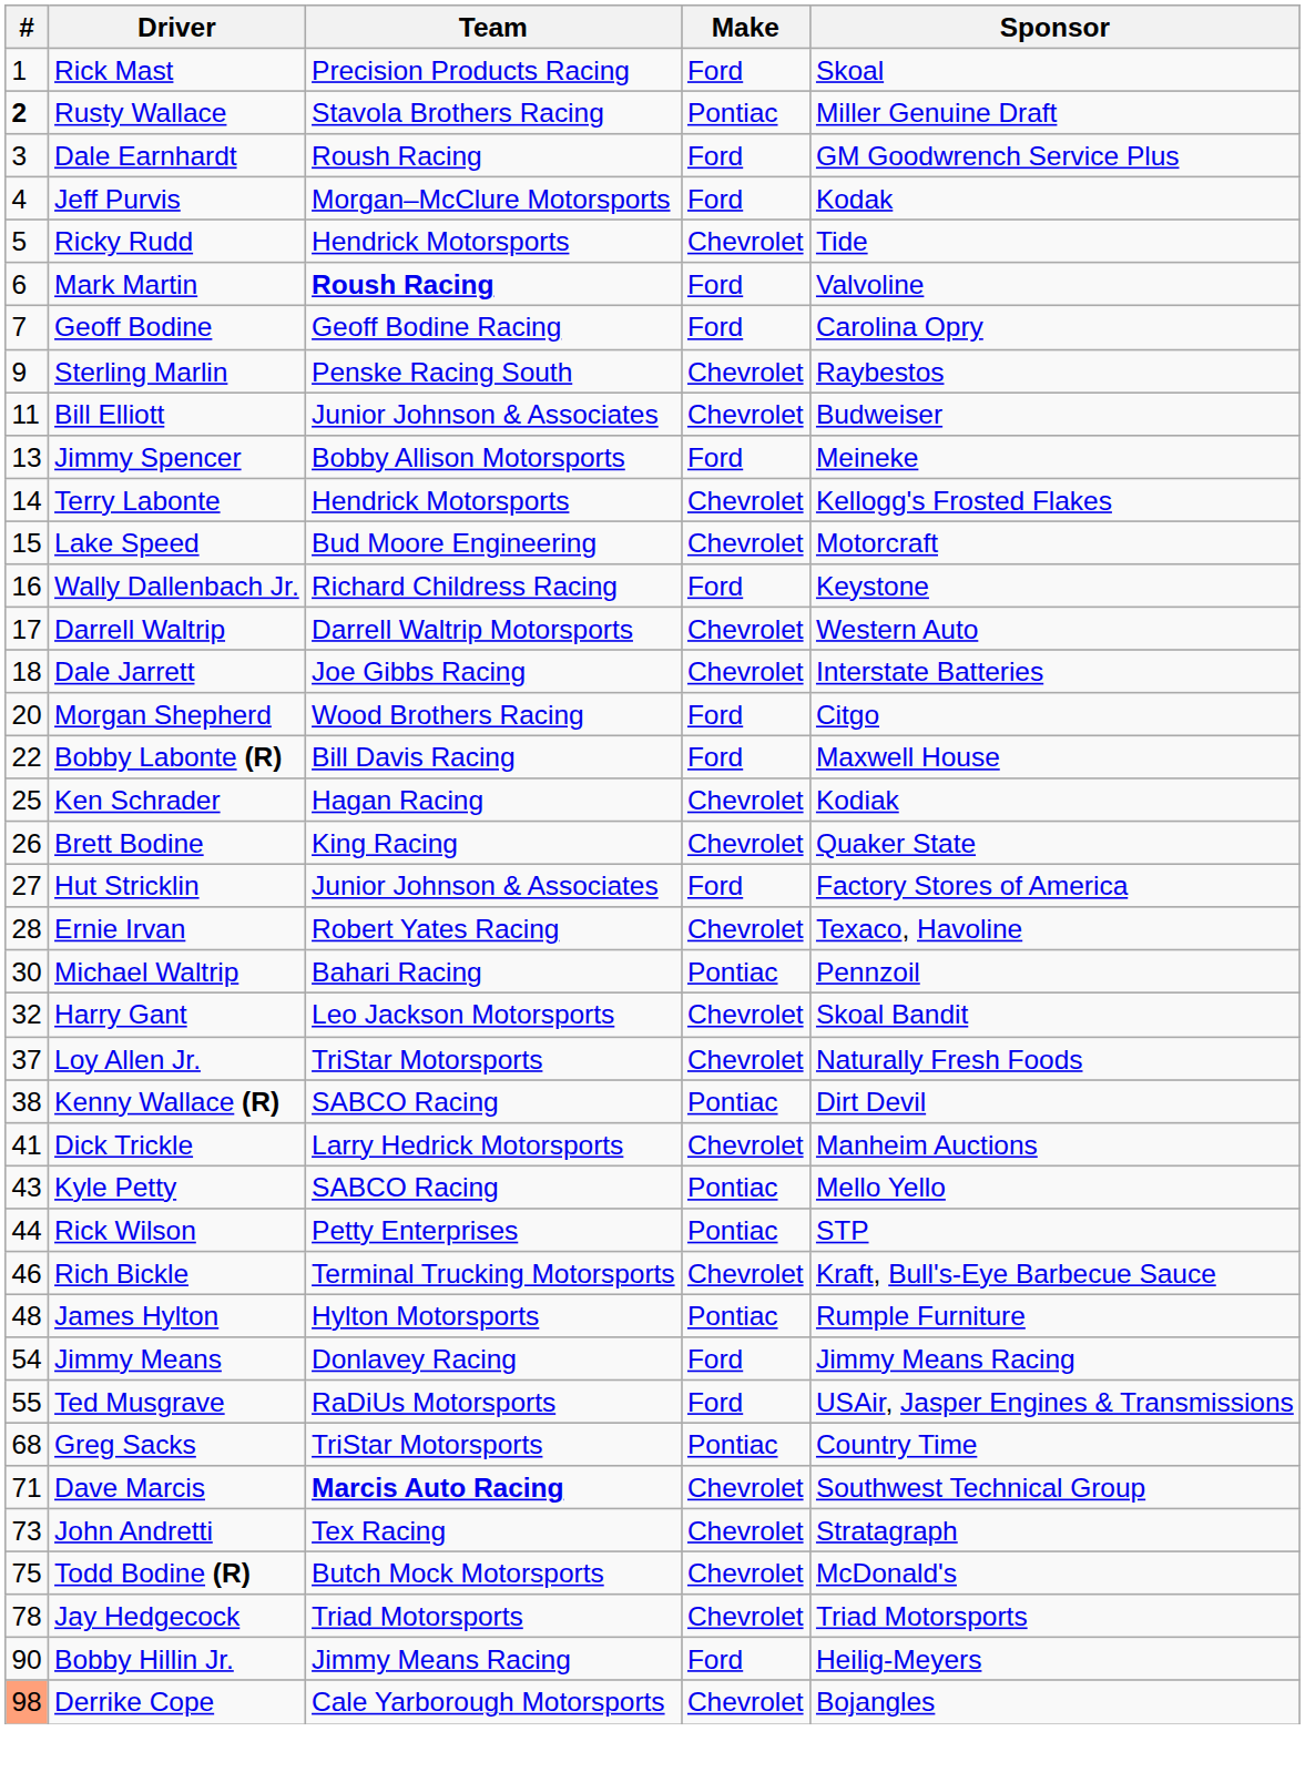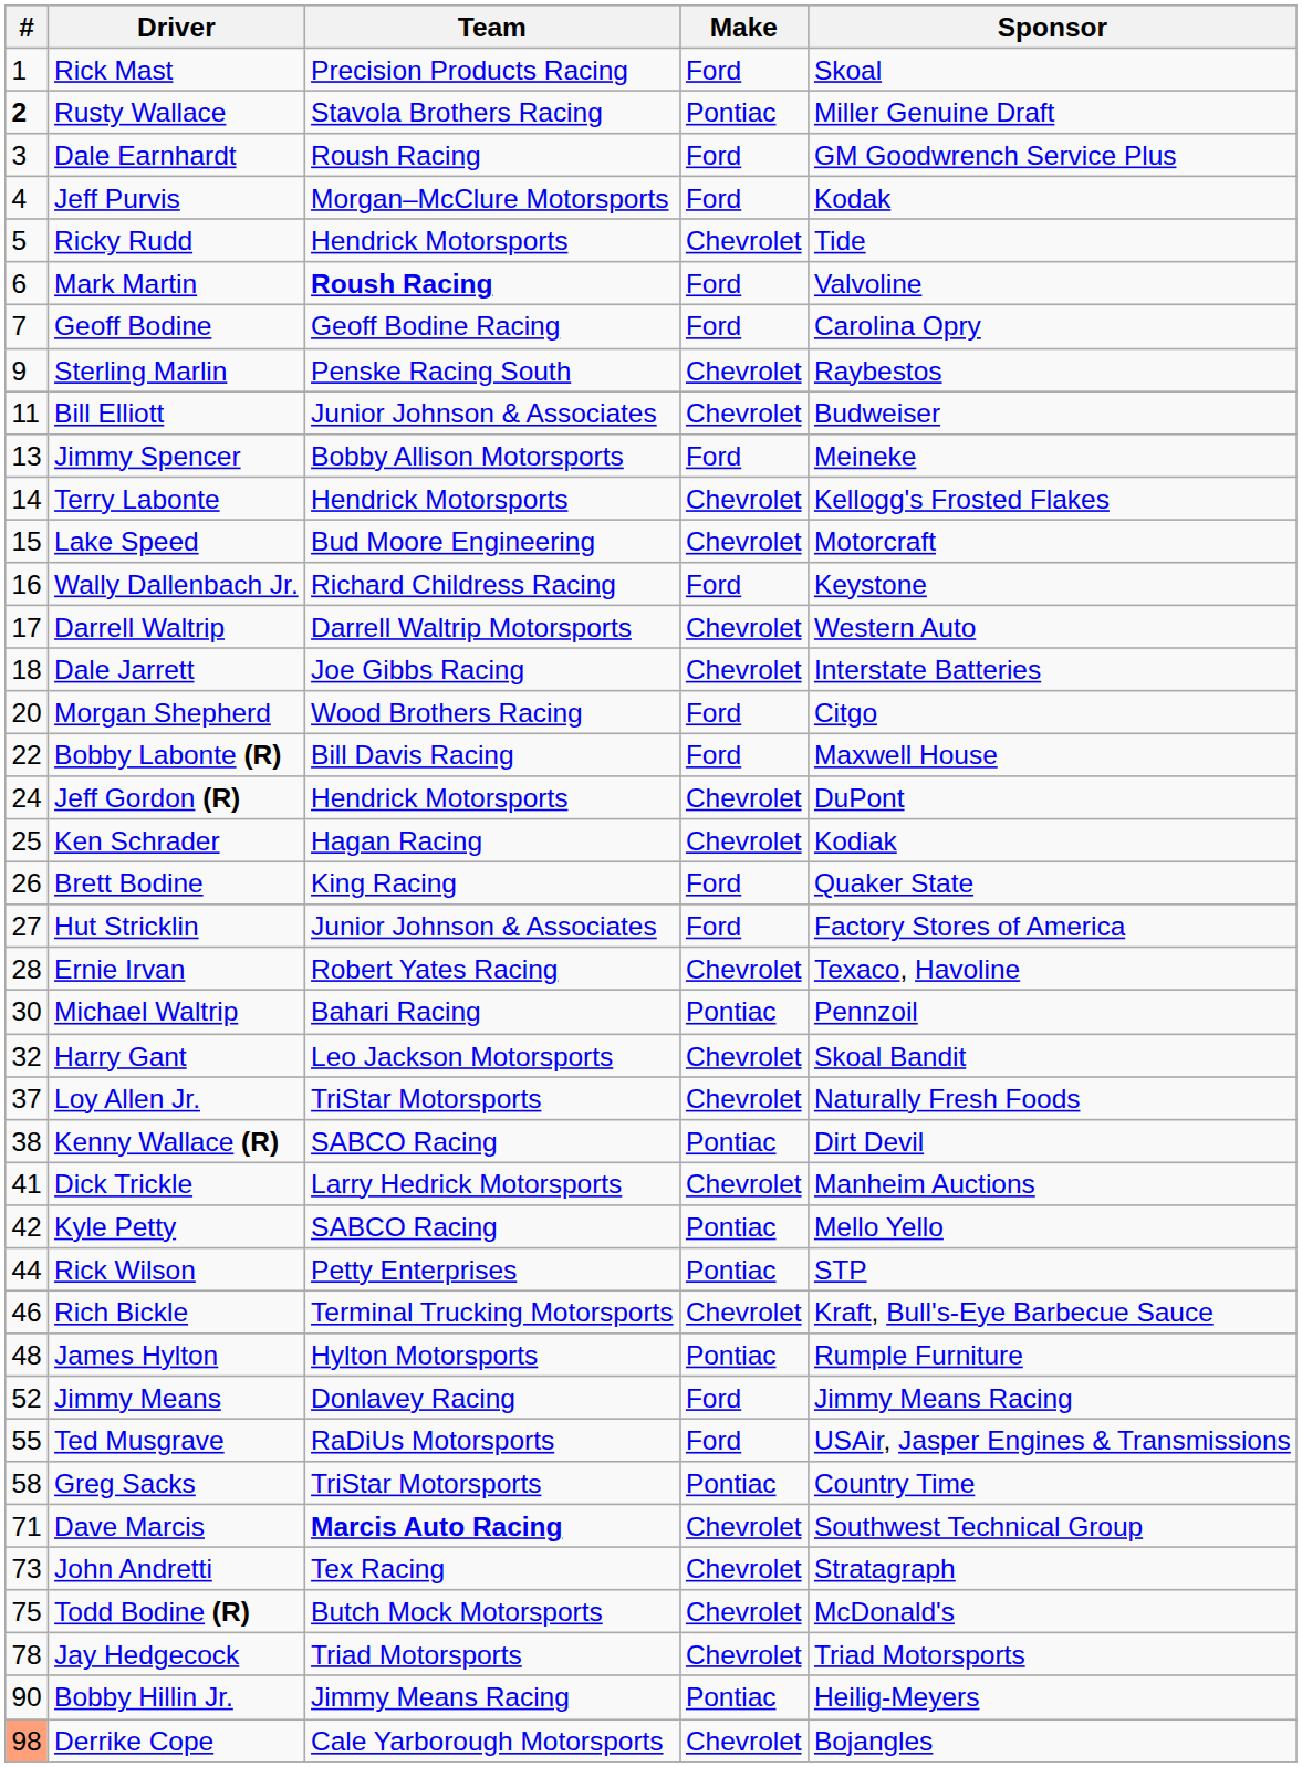+ row: 24 | Jeff Gordon (R) | Hendrick Motorsports | Chevrolet | DuPont
Brett Bodine | Make: Chevrolet -> Ford
Kyle Petty | #: 43 -> 42
Jimmy Means | #: 54 -> 52
Greg Sacks | #: 68 -> 58
Bobby Hillin Jr. | Make: Ford -> Pontiac
